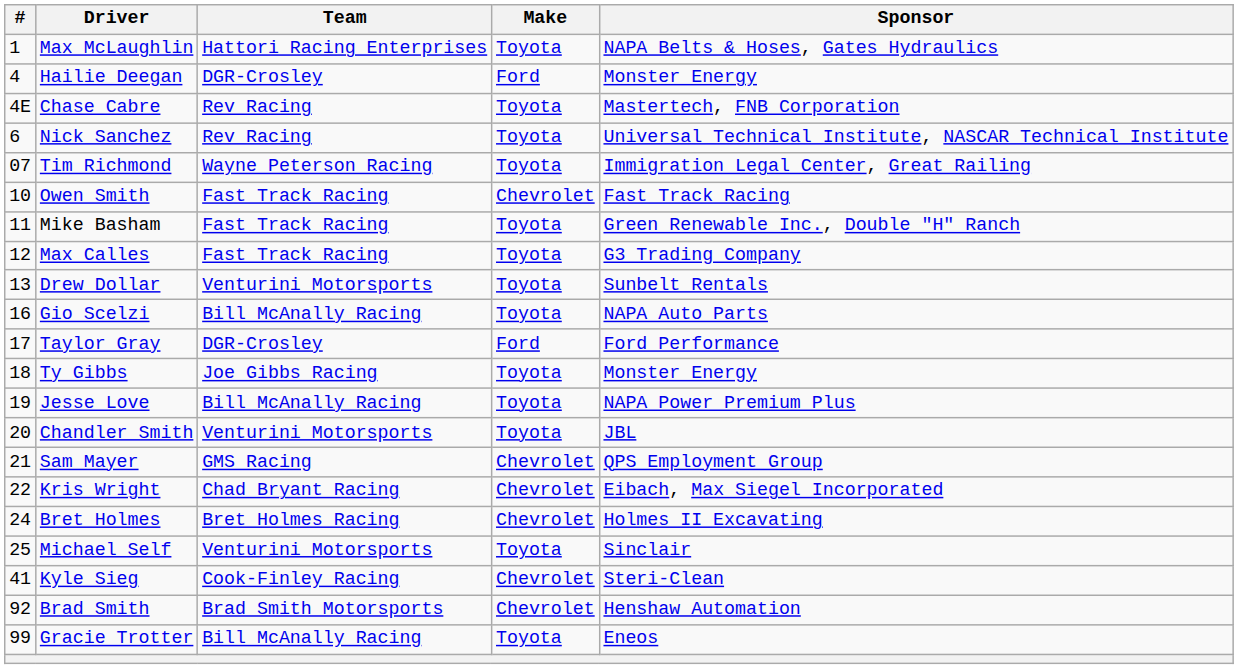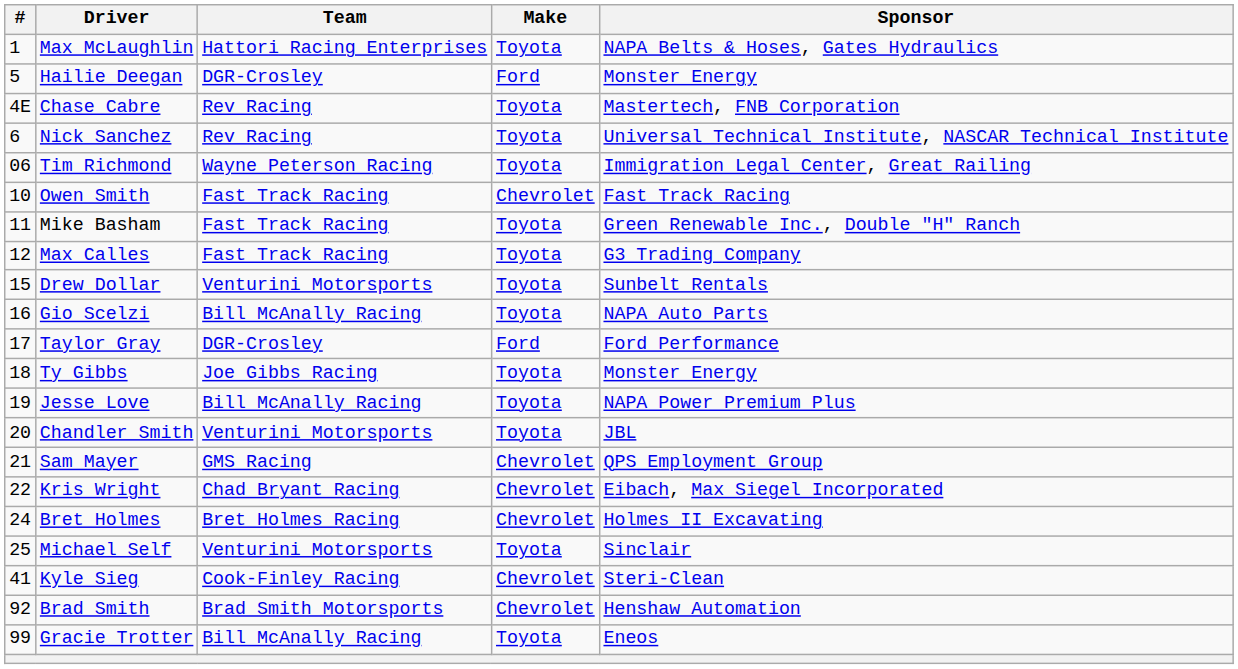Hailie Deegan | #: 4 -> 5
Tim Richmond | #: 07 -> 06
Drew Dollar | #: 13 -> 15
